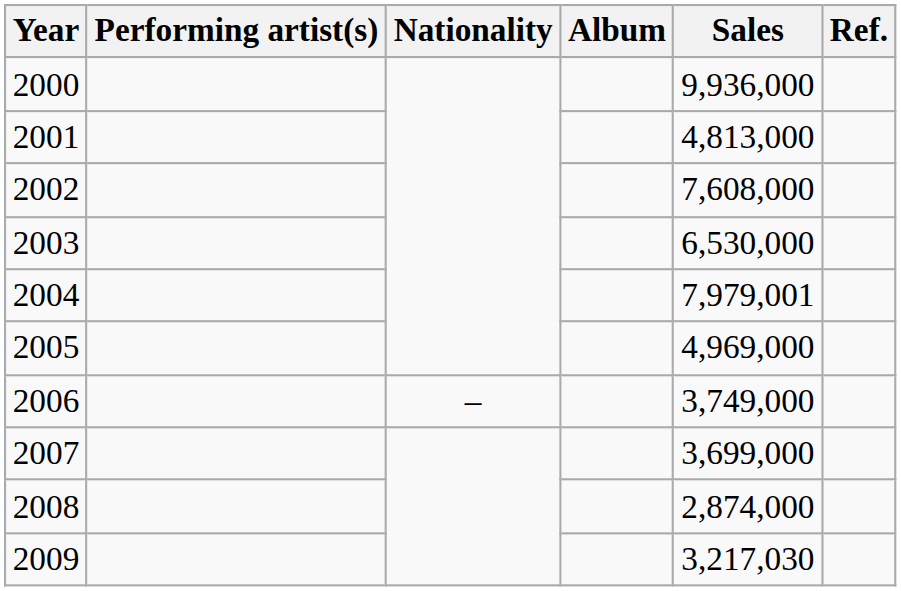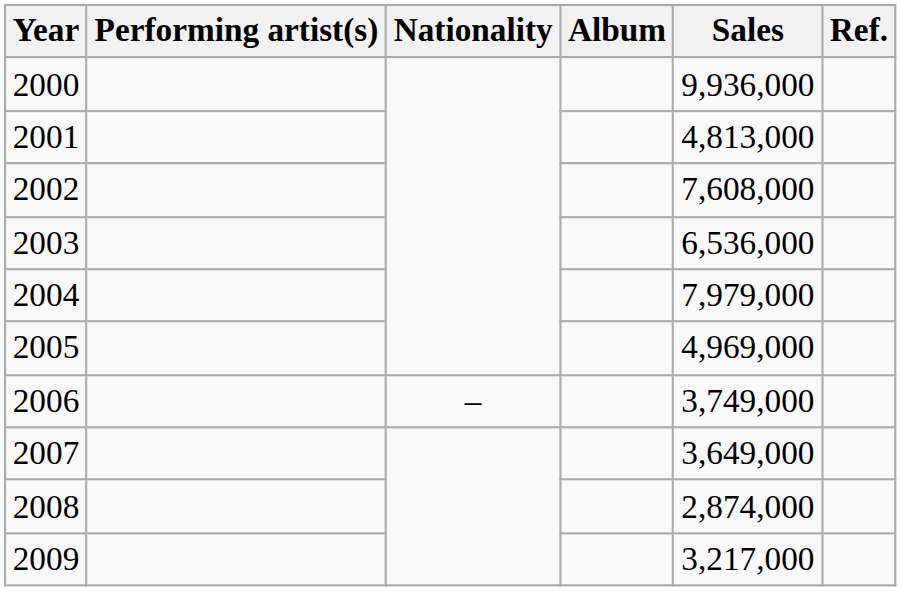2003 | Sales: 6,530,000 -> 6,536,000
2004 | Sales: 7,979,001 -> 7,979,000
2007 | Sales: 3,699,000 -> 3,649,000
2009 | Sales: 3,217,030 -> 3,217,000
